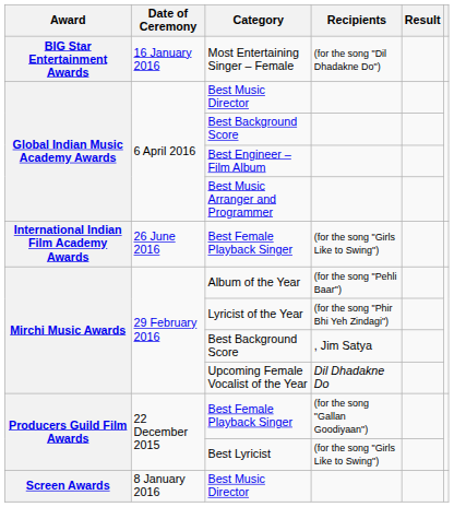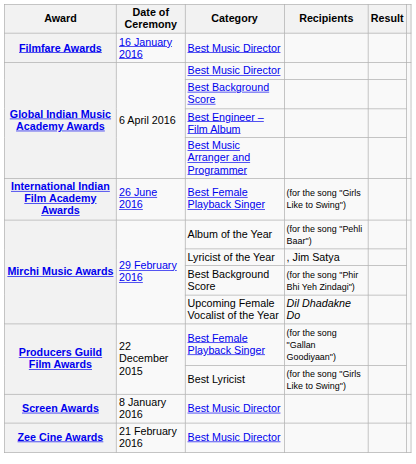- row: BIG Star Entertainment Awards | 16 January 2016 | Most Entertaining Singer – Female | (for the song "Dil Dhadakne Do")
+ row: Filmfare Awards | 16 January 2016 | Best Music Director
Lyricist of the Year | Recipients: (for the song "Phir Bhi Yeh Zindagi") -> , Jim Satya
Mirchi Music Awards / Best Background Score | Recipients: , Jim Satya -> (for the song "Phir Bhi Yeh Zindagi")
+ row: Zee Cine Awards | 21 February 2016 | Best Music Director
